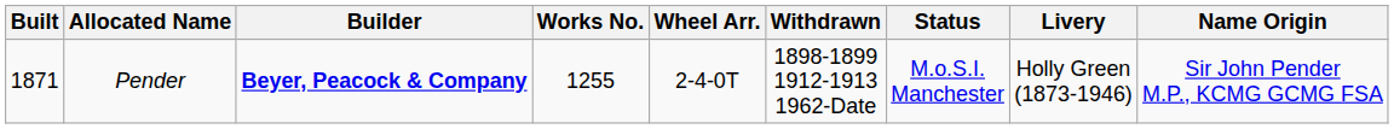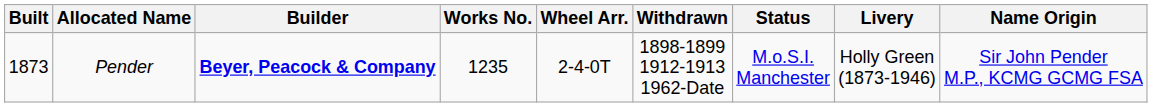Pender | Built: 1871 -> 1873
Pender | Works No.: 1255 -> 1235
